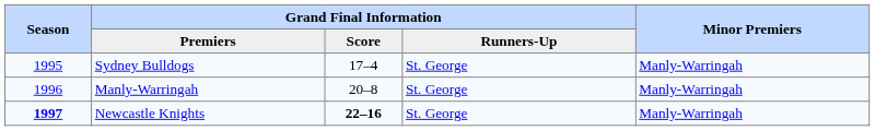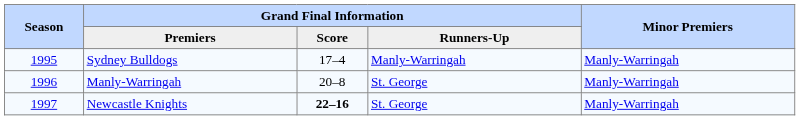Sydney Bulldogs | Grand Final Information / Runners-Up: St. George -> Manly-Warringah
Newcastle Knights | Season: bold -> normal
